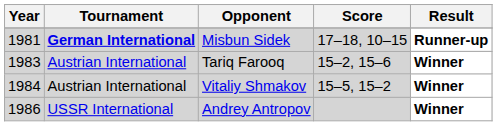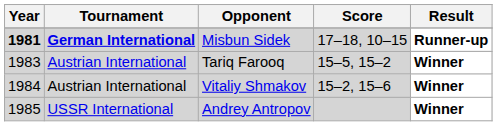Misbun Sidek | Year: normal -> bold
Tariq Farooq | Score: 15–2, 15–6 -> 15–5, 15–2
Vitaliy Shmakov | Score: 15–5, 15–2 -> 15–2, 15–6
Andrey Antropov | Year: 1986 -> 1985
